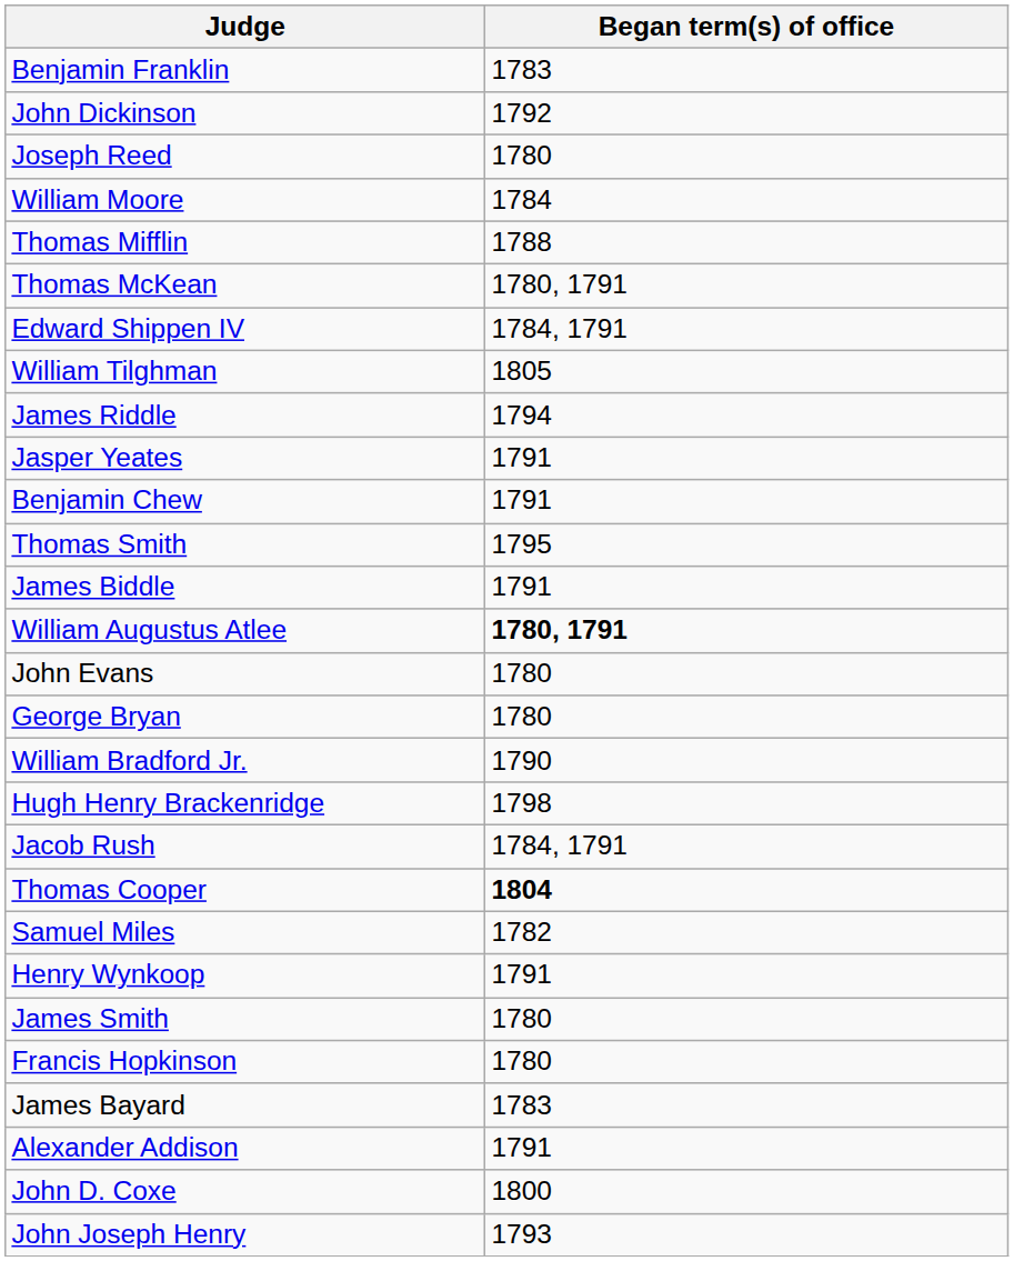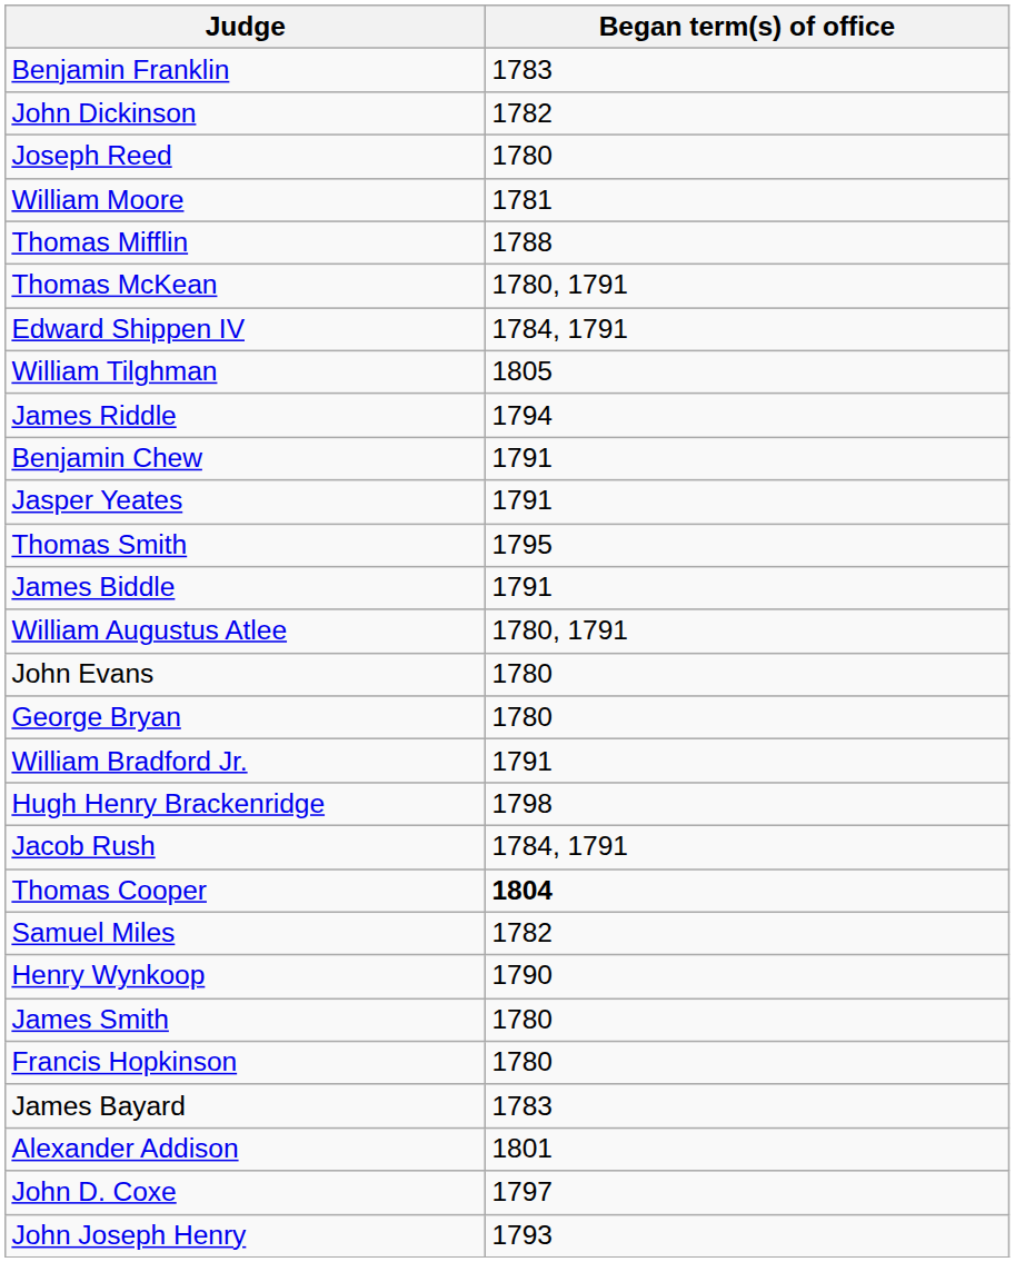John Dickinson | Began term(s) of office: 1792 -> 1782
William Moore | Began term(s) of office: 1784 -> 1781
rows swapped: Benjamin Chew <-> Jasper Yeates
William Augustus Atlee | Began term(s) of office: bold -> normal
William Bradford Jr. | Began term(s) of office: 1790 -> 1791
Henry Wynkoop | Began term(s) of office: 1791 -> 1790
Alexander Addison | Began term(s) of office: 1791 -> 1801
John D. Coxe | Began term(s) of office: 1800 -> 1797
